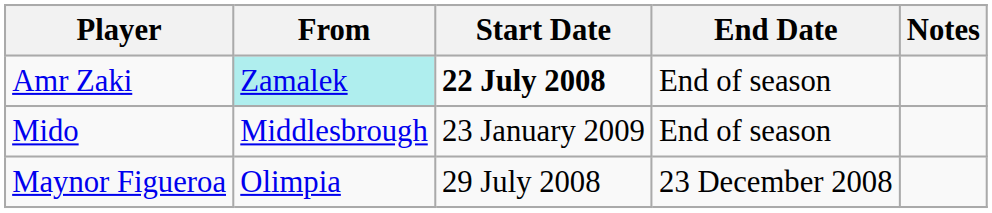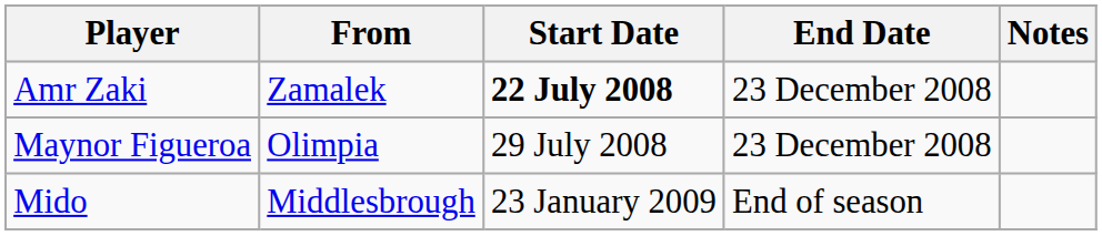Amr Zaki | From: paleturquoise background -> no background
Amr Zaki | End Date: End of season -> 23 December 2008
rows swapped: Maynor Figueroa <-> Mido
